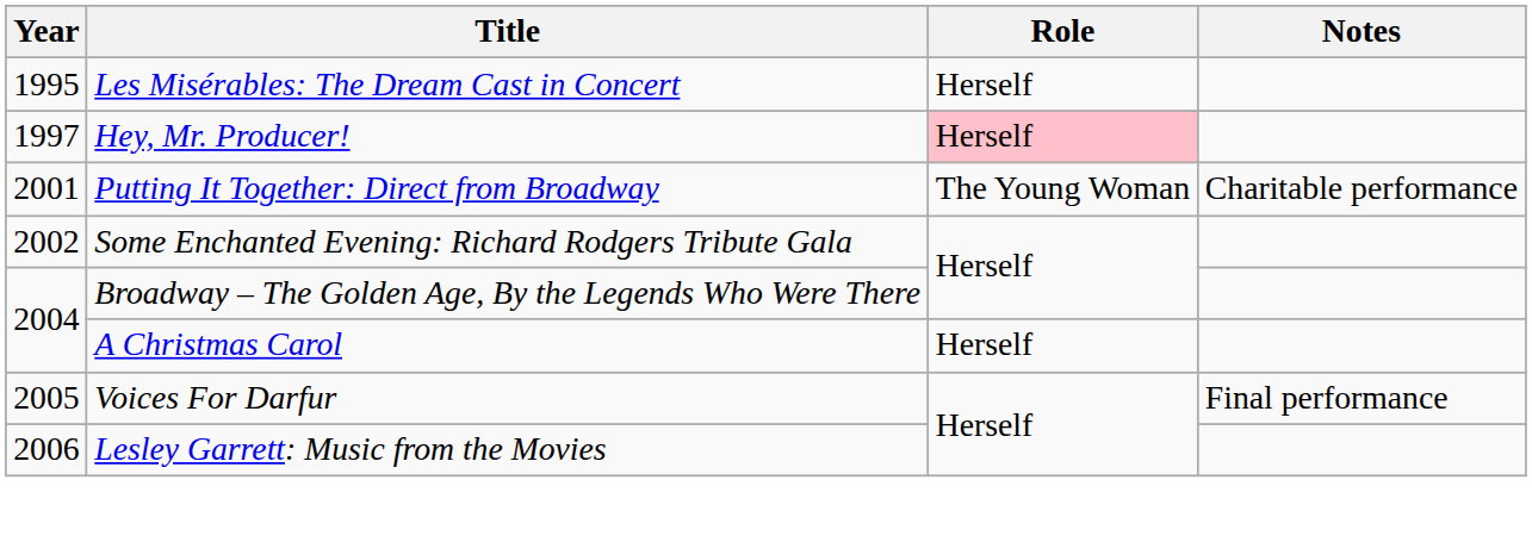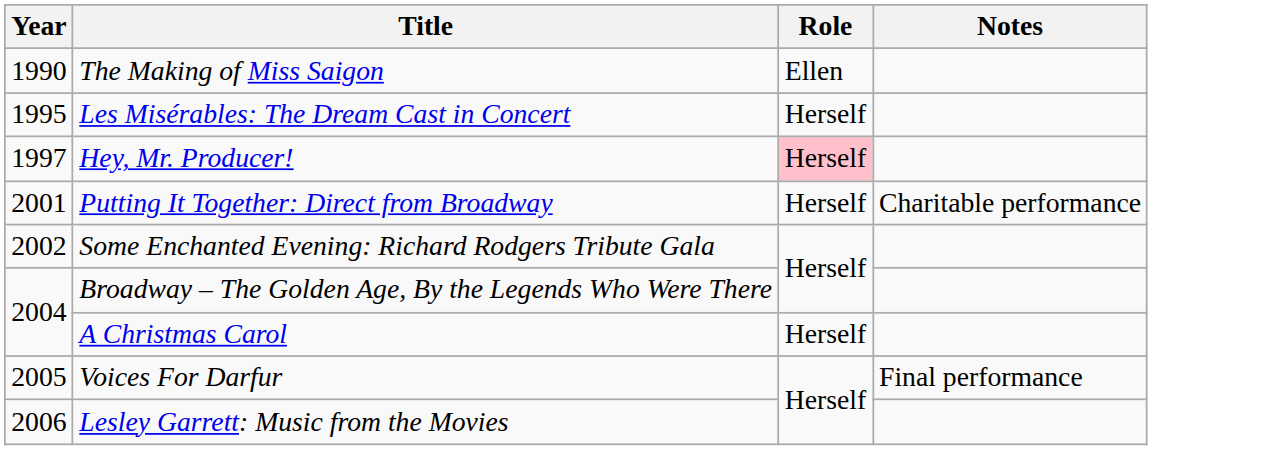+ row: 1990 | The Making of Miss Saigon | Ellen
Putting It Together: Direct from Broadway | Role: The Young Woman -> Herself
